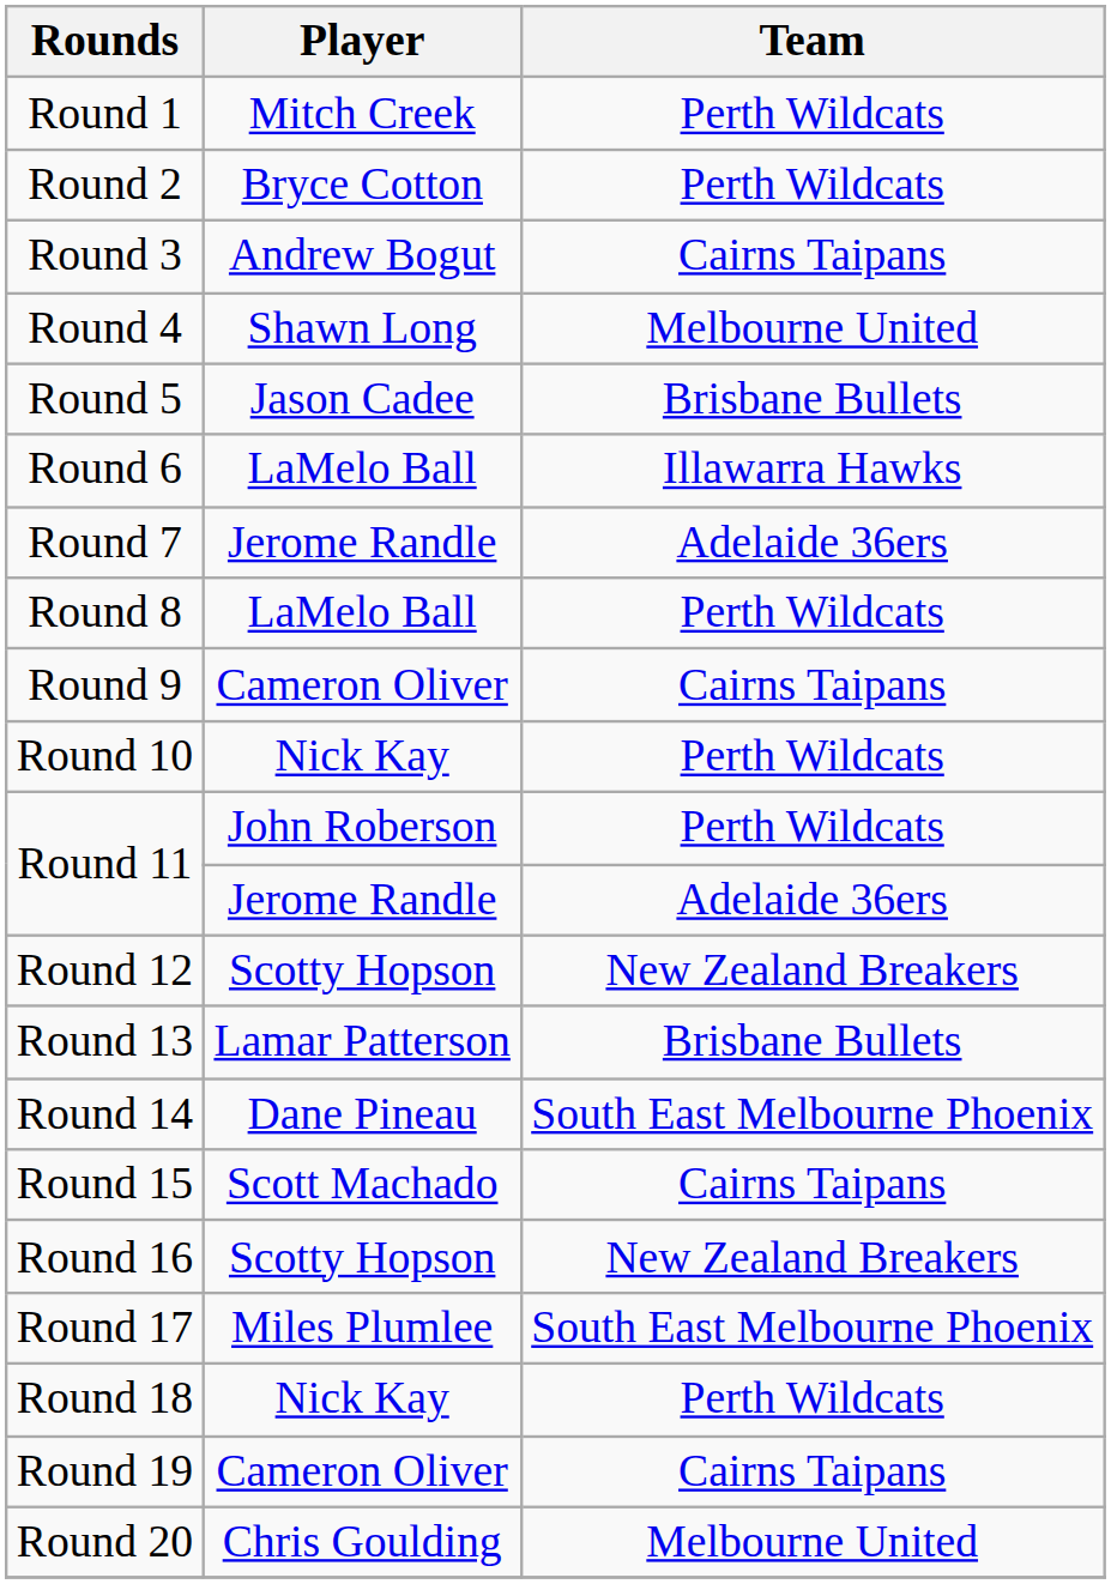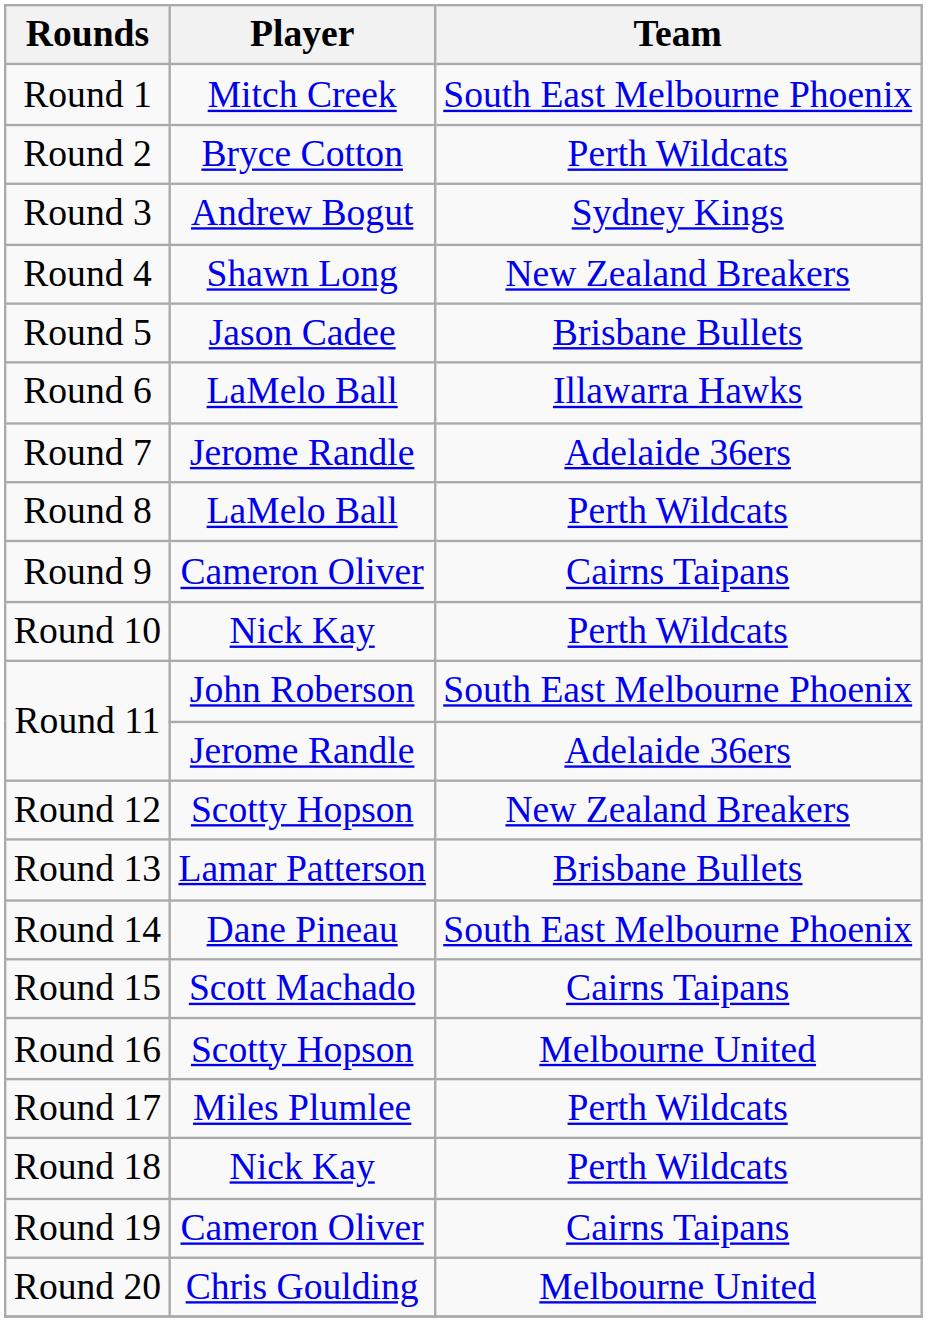Round 1 | Team: Perth Wildcats -> South East Melbourne Phoenix
Round 3 | Team: Cairns Taipans -> Sydney Kings
Round 4 | Team: Melbourne United -> New Zealand Breakers
Round 11 / John Roberson | Team: Perth Wildcats -> South East Melbourne Phoenix
Round 16 | Team: New Zealand Breakers -> Melbourne United
Round 17 | Team: South East Melbourne Phoenix -> Perth Wildcats
